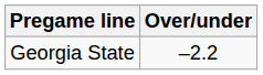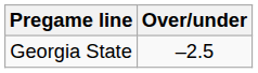Georgia State | Over/under: –2.2 -> –2.5
